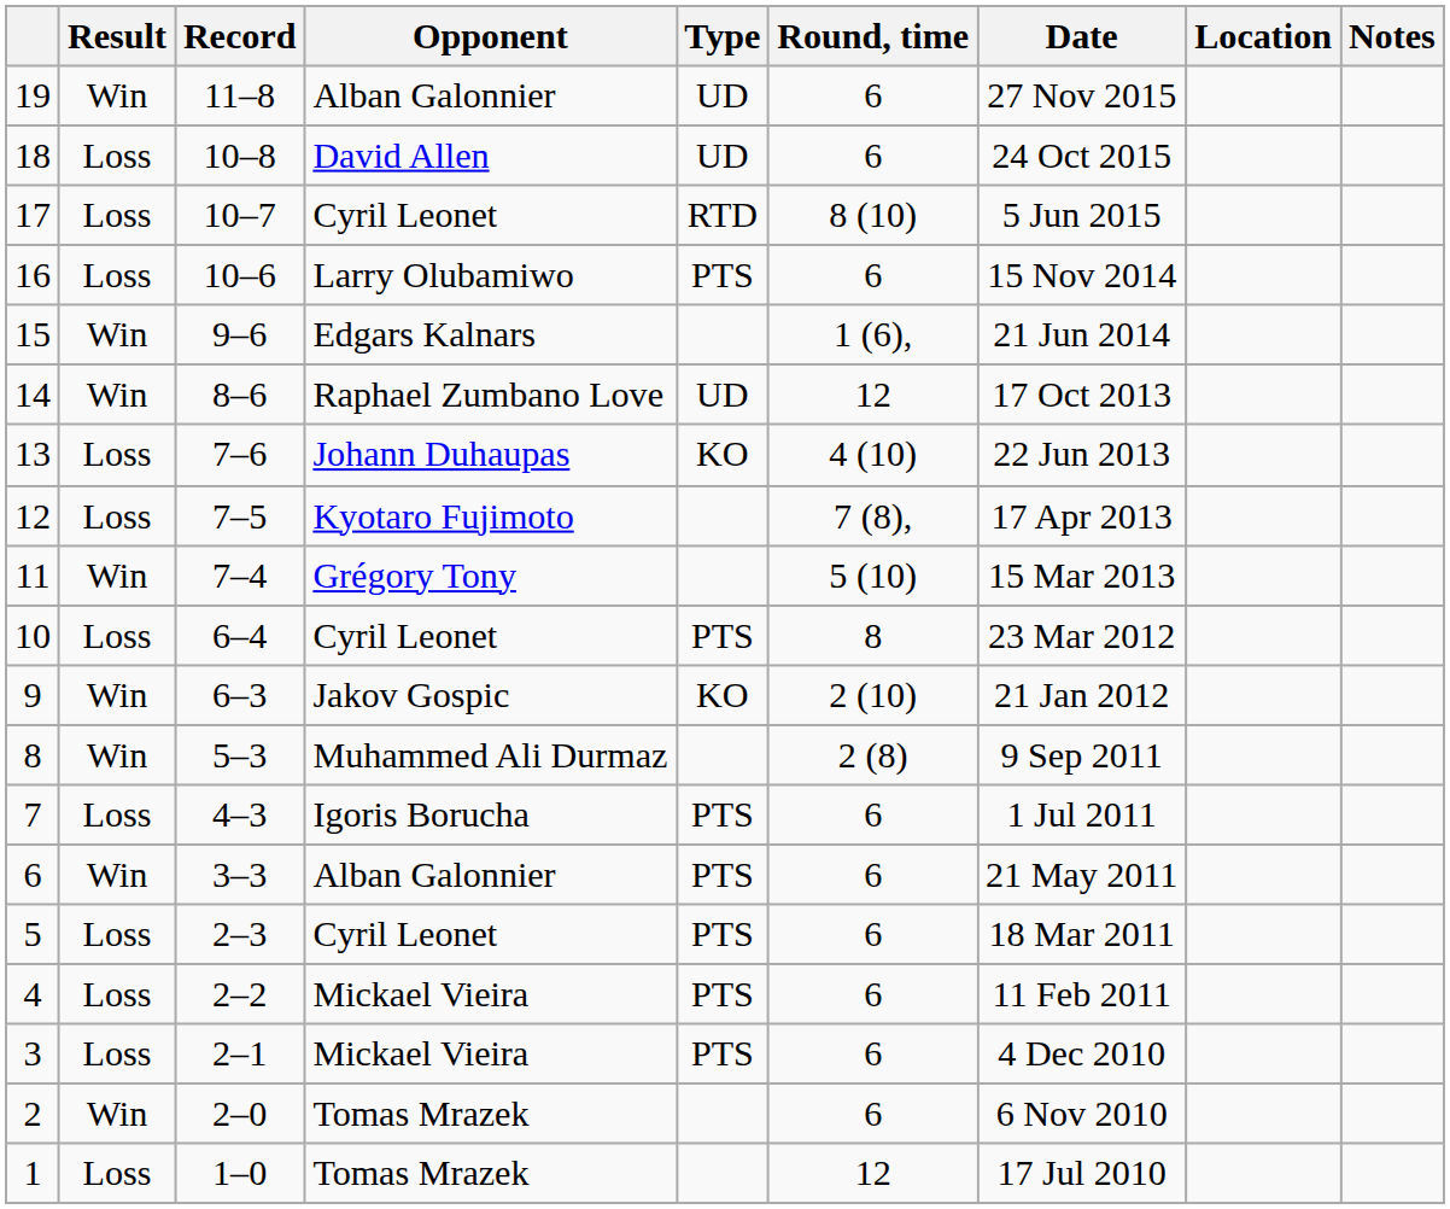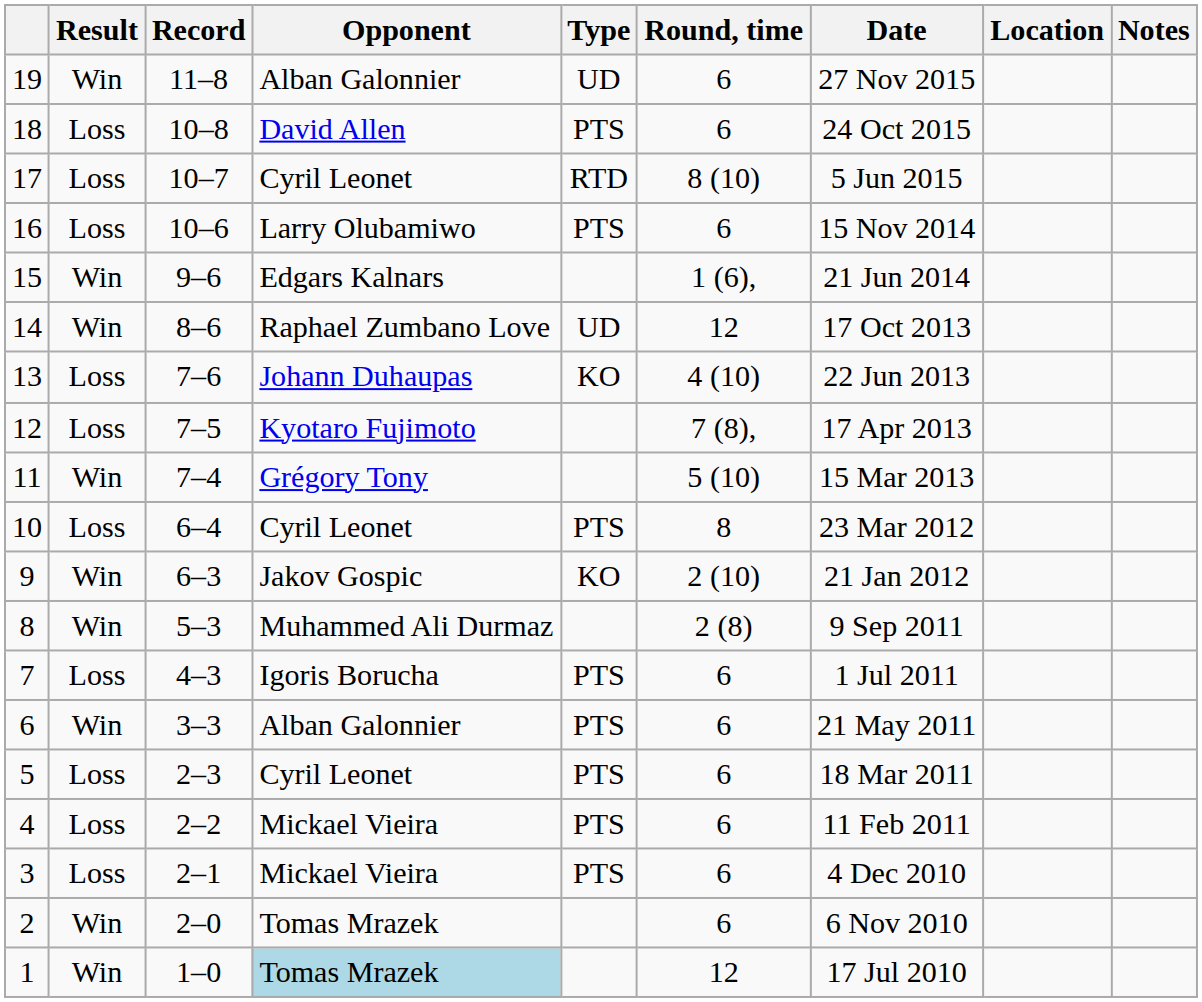18 | Type: UD -> PTS
1 | Result: Loss -> Win
1 | Opponent: no background -> lightblue background
